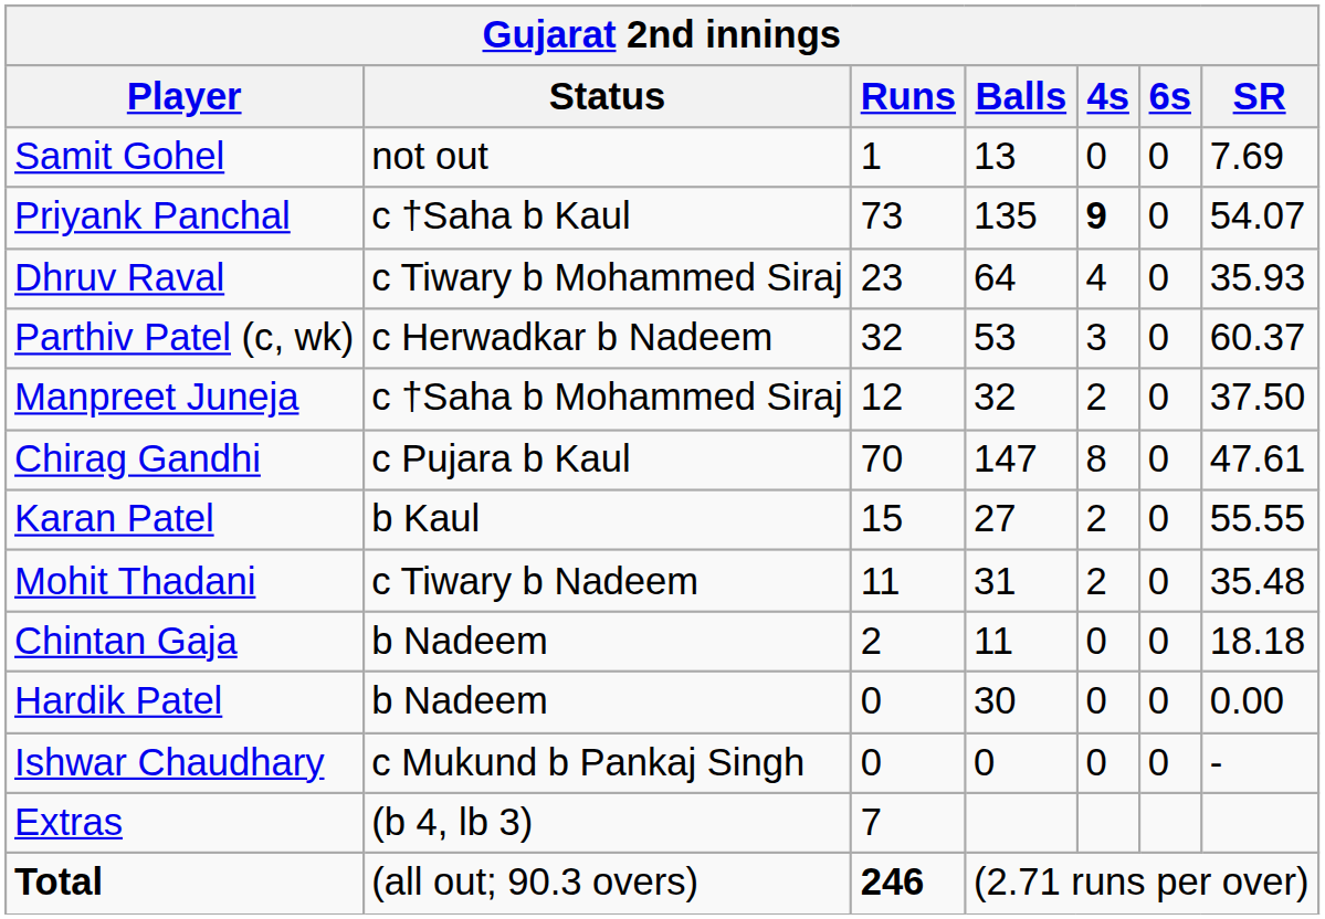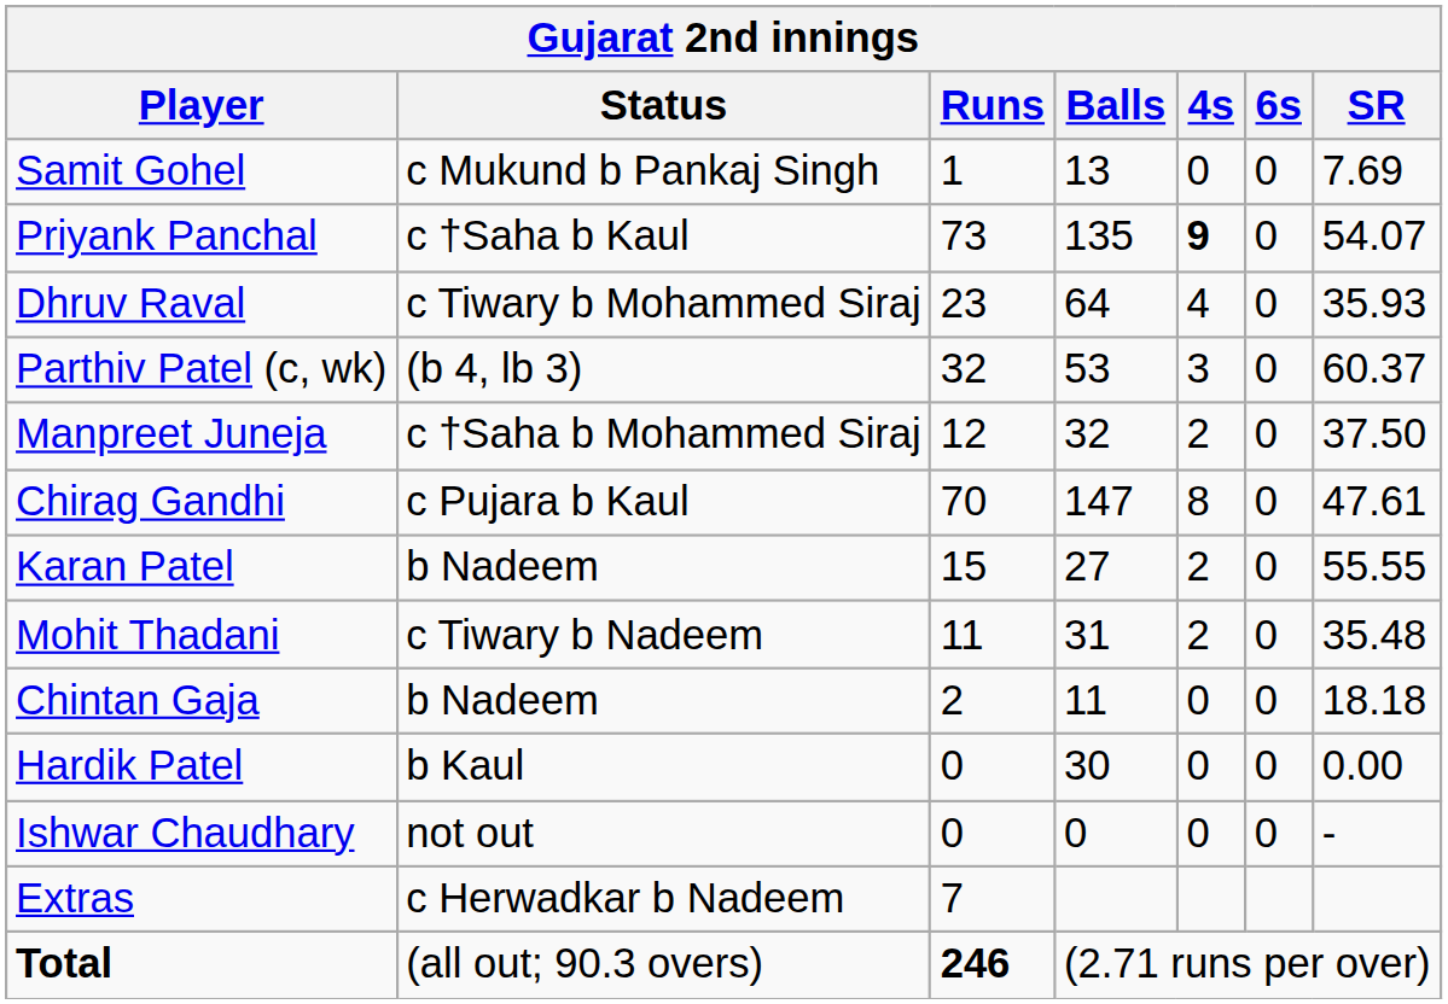Samit Gohel | Status: not out -> c Mukund b Pankaj Singh
Parthiv Patel (c, wk) | Status: c Herwadkar b Nadeem -> (b 4, lb 3)
Karan Patel | Status: b Kaul -> b Nadeem
Hardik Patel | Status: b Nadeem -> b Kaul
Ishwar Chaudhary | Status: c Mukund b Pankaj Singh -> not out
Extras | Status: (b 4, lb 3) -> c Herwadkar b Nadeem
